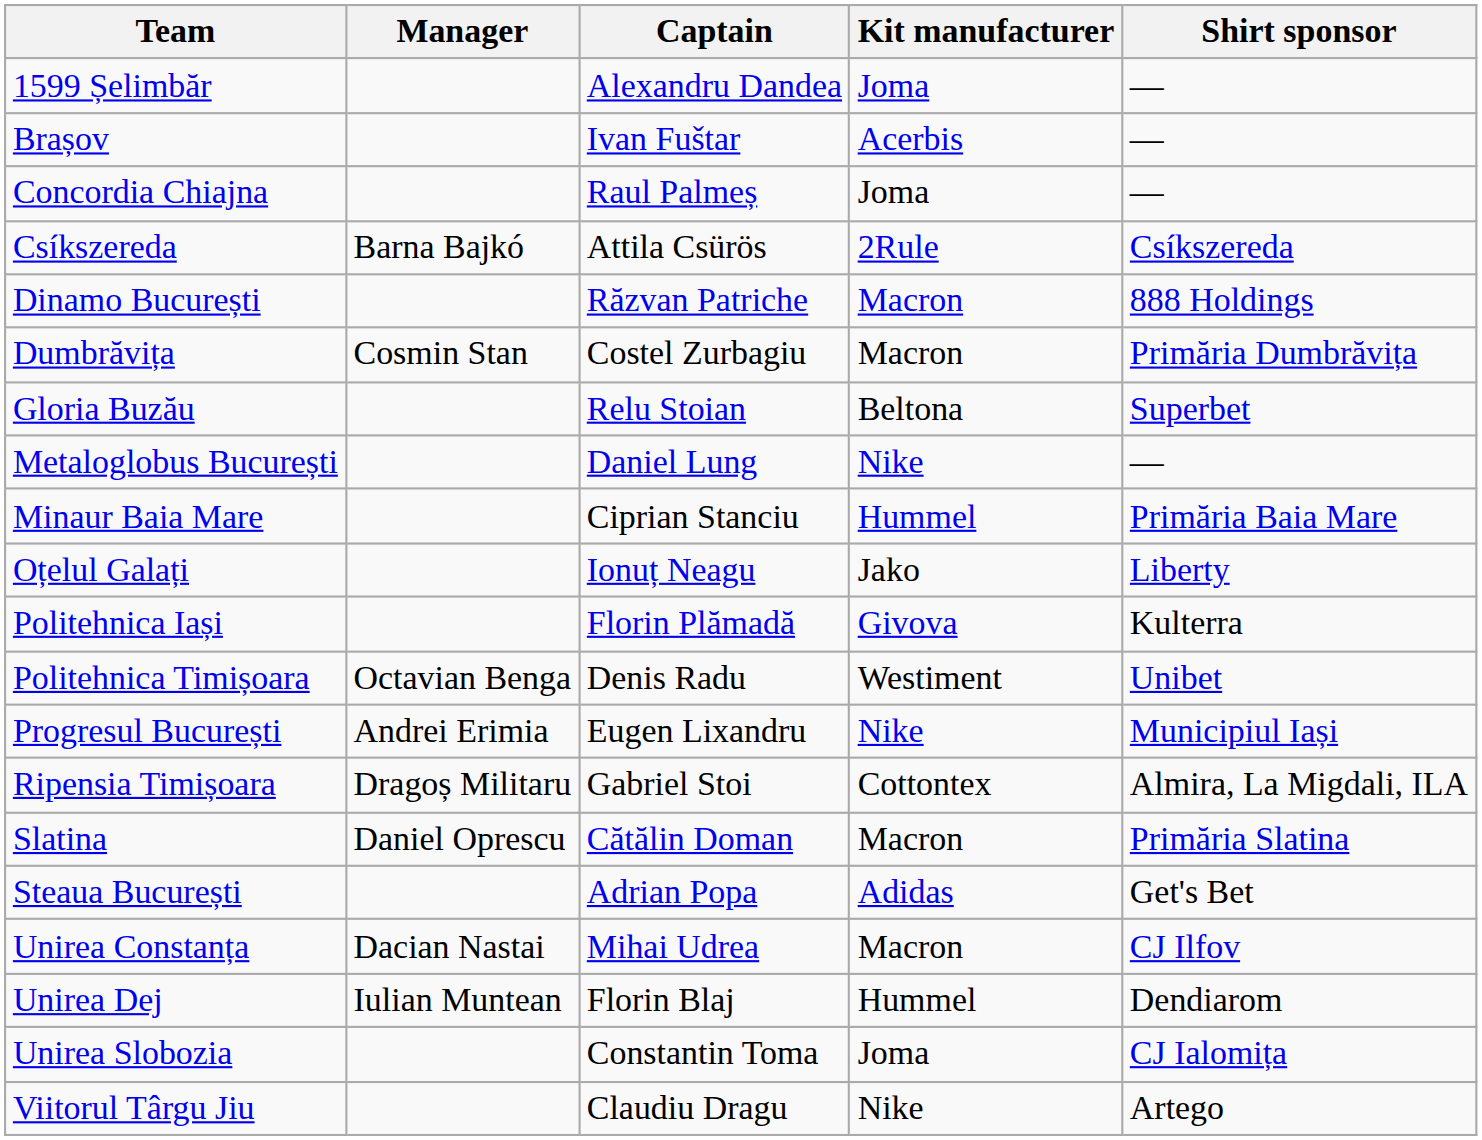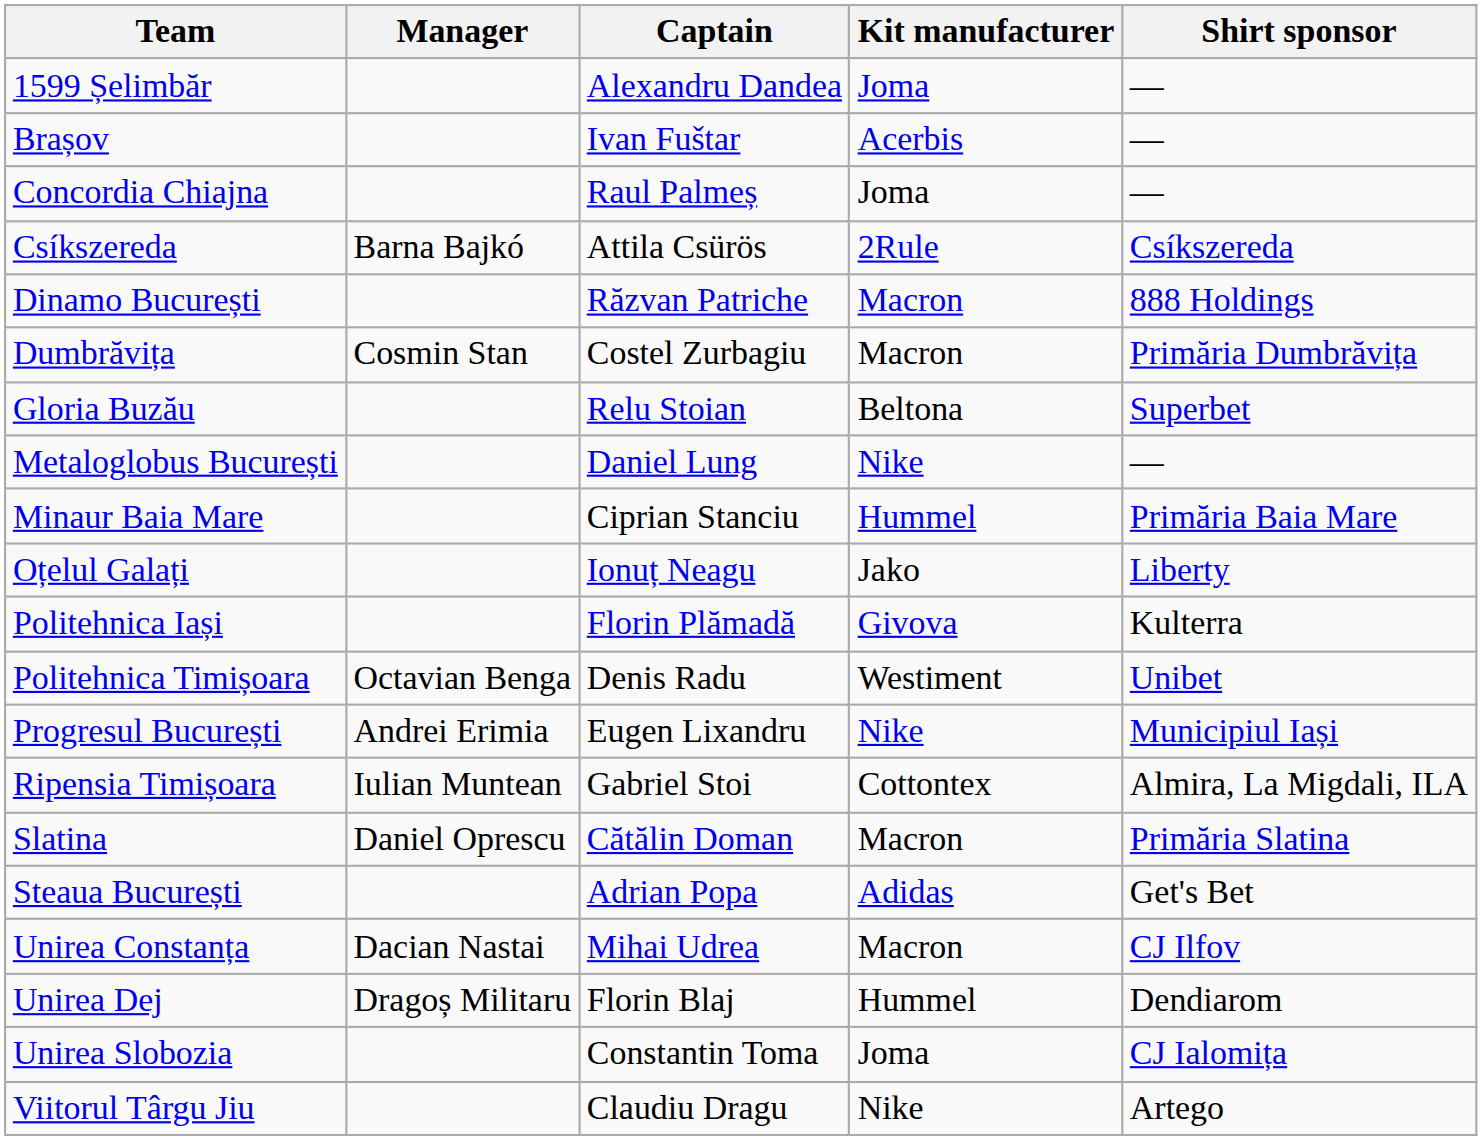Ripensia Timișoara | Manager: Dragoș Militaru -> Iulian Muntean
Unirea Dej | Manager: Iulian Muntean -> Dragoș Militaru
